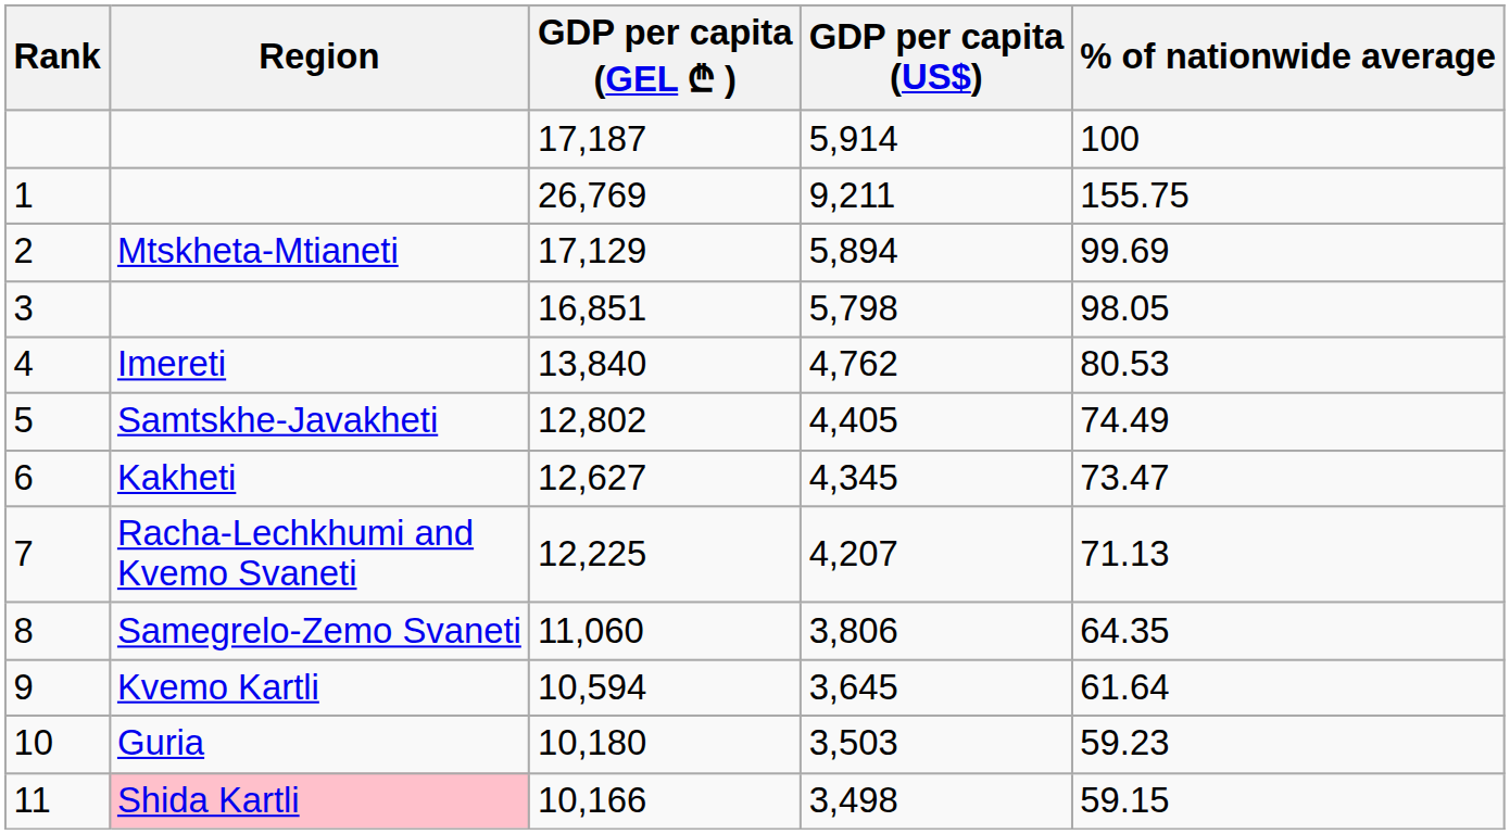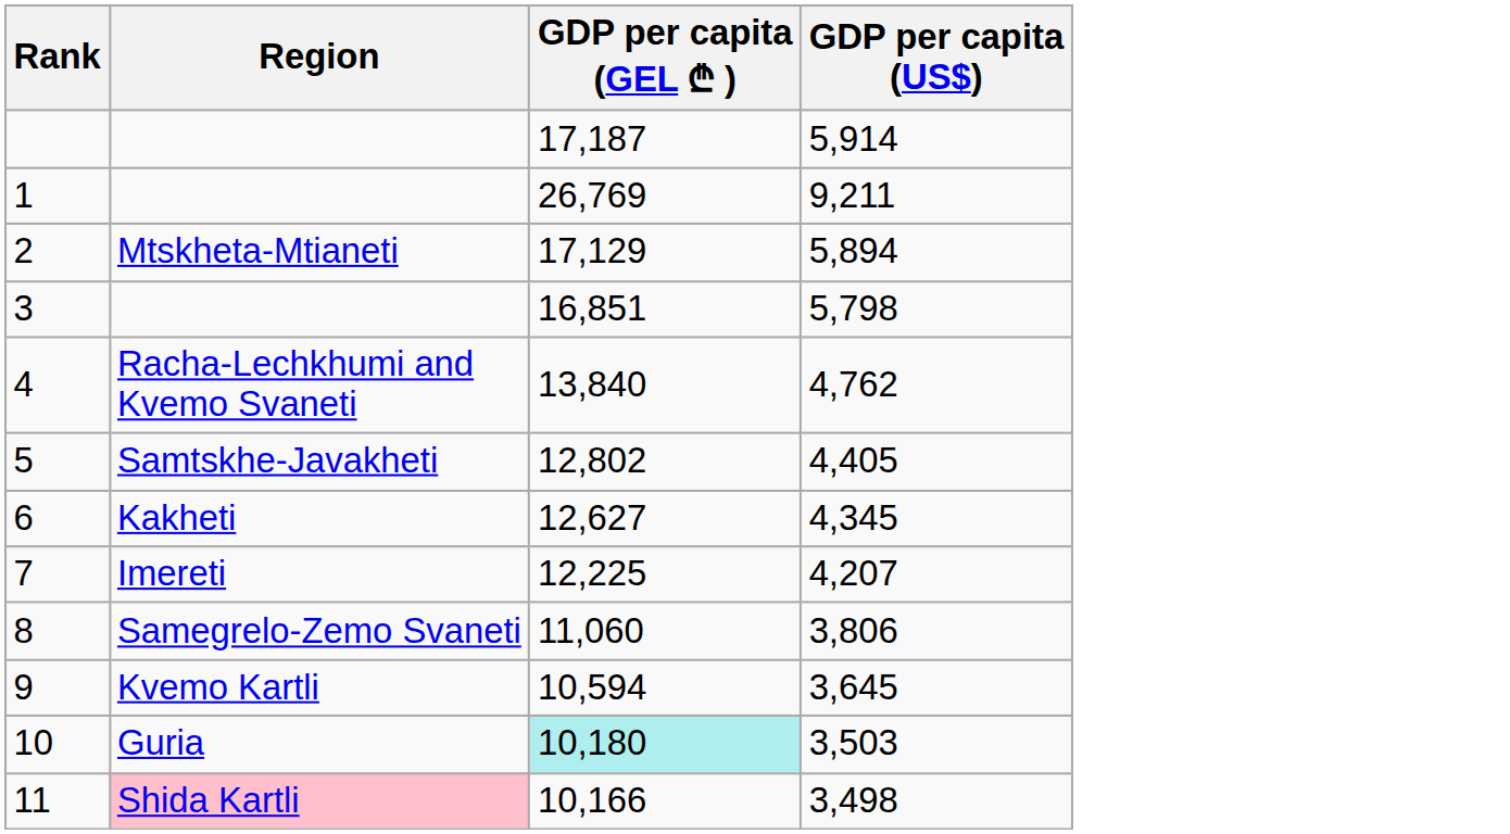- column: % of nationwide average | 100 | 155.75 | 99.69 | 98.05 | 80.53 | 74.49 | 73.47 | 71.13 | 64.35 | 61.64 | 59.23 | 59.15
4 | Region: Imereti -> Racha-Lechkhumi and Kvemo Svaneti
7 | Region: Racha-Lechkhumi and Kvemo Svaneti -> Imereti
10 | GDP per capita (GEL ₾ ): no background -> paleturquoise background
